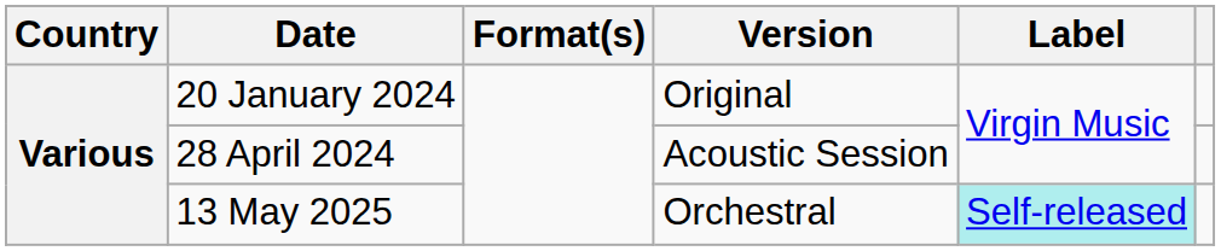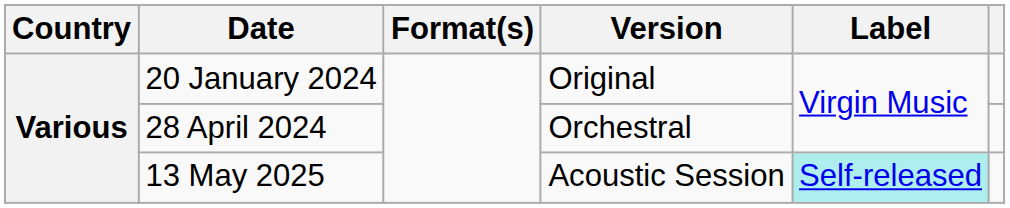28 April 2024 | Version: Acoustic Session -> Orchestral
13 May 2025 | Version: Orchestral -> Acoustic Session
